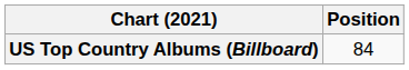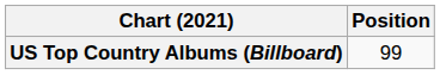US Top Country Albums (Billboard) | Position: 84 -> 99
